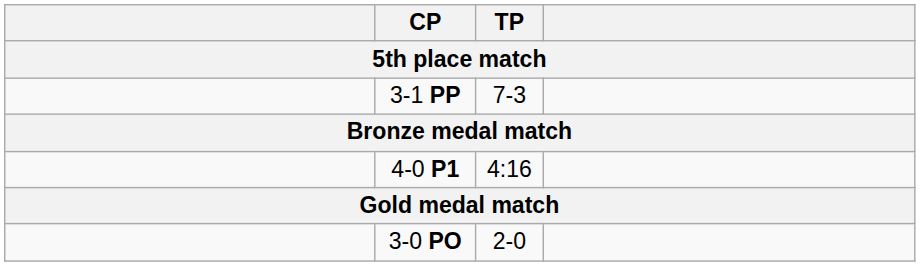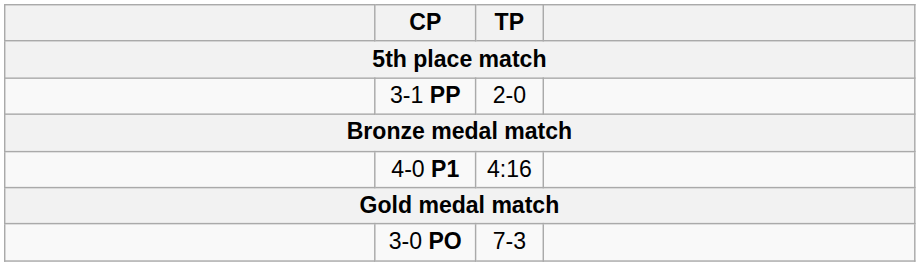3-1 PP | TP: 7-3 -> 2-0
3-0 PO | TP: 2-0 -> 7-3
